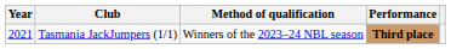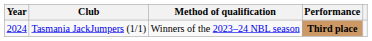Tasmania JackJumpers (1/1) | Year: 2021 -> 2024
